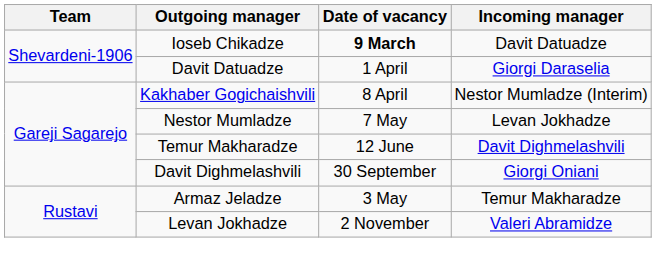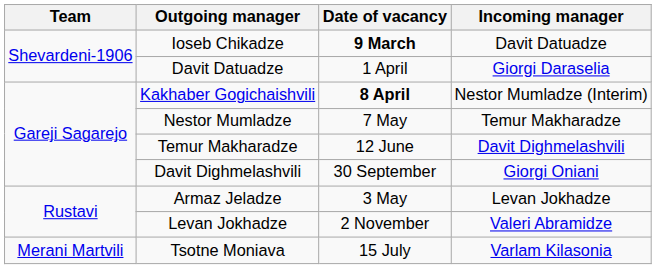Kakhaber Gogichaishvili | Date of vacancy: normal -> bold
Nestor Mumladze | Incoming manager: Levan Jokhadze -> Temur Makharadze
Armaz Jeladze | Incoming manager: Temur Makharadze -> Levan Jokhadze
+ row: Merani Martvili | Tsotne Moniava | 15 July | Varlam Kilasonia
